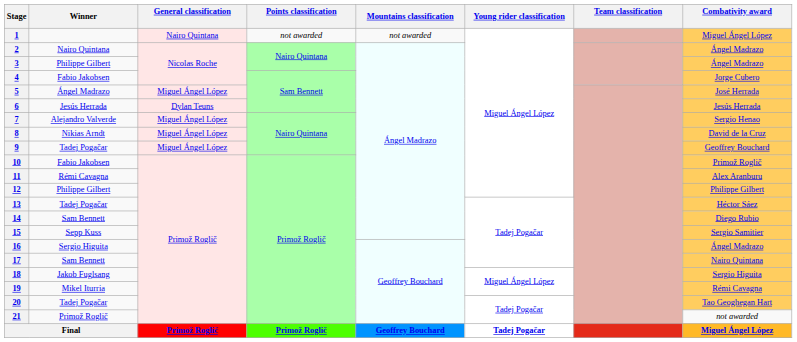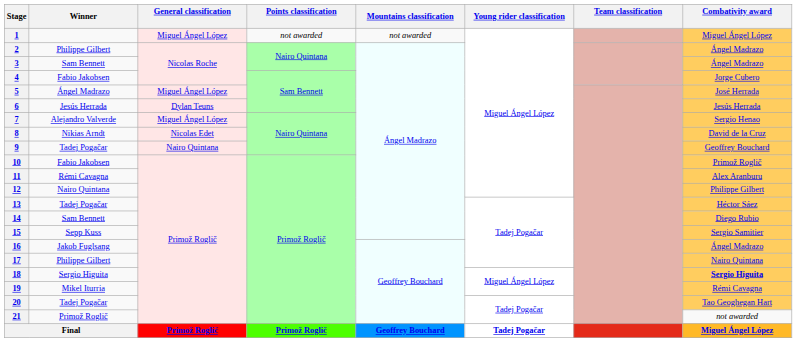1 | General classification: Nairo Quintana -> Miguel Ángel López
2 | Winner: Nairo Quintana -> Philippe Gilbert
3 | Winner: Philippe Gilbert -> Sam Bennett
8 | General classification: Miguel Ángel López -> Nicolas Edet
9 | General classification: Miguel Ángel López -> Nairo Quintana
12 | Winner: Philippe Gilbert -> Nairo Quintana
16 | Winner: Sergio Higuita -> Jakob Fuglsang
17 | Winner: Sam Bennett -> Philippe Gilbert
18 | Winner: Jakob Fuglsang -> Sergio Higuita
18 | Combativity award: normal -> bold
